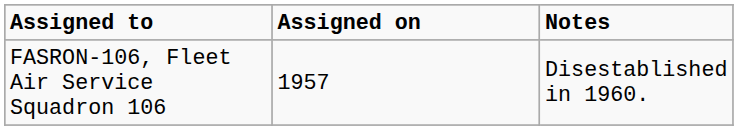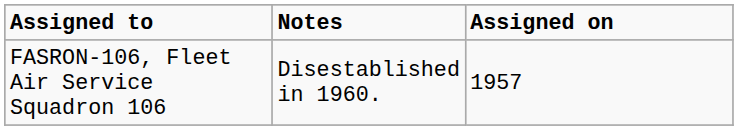columns swapped: Assigned on <-> Notes
